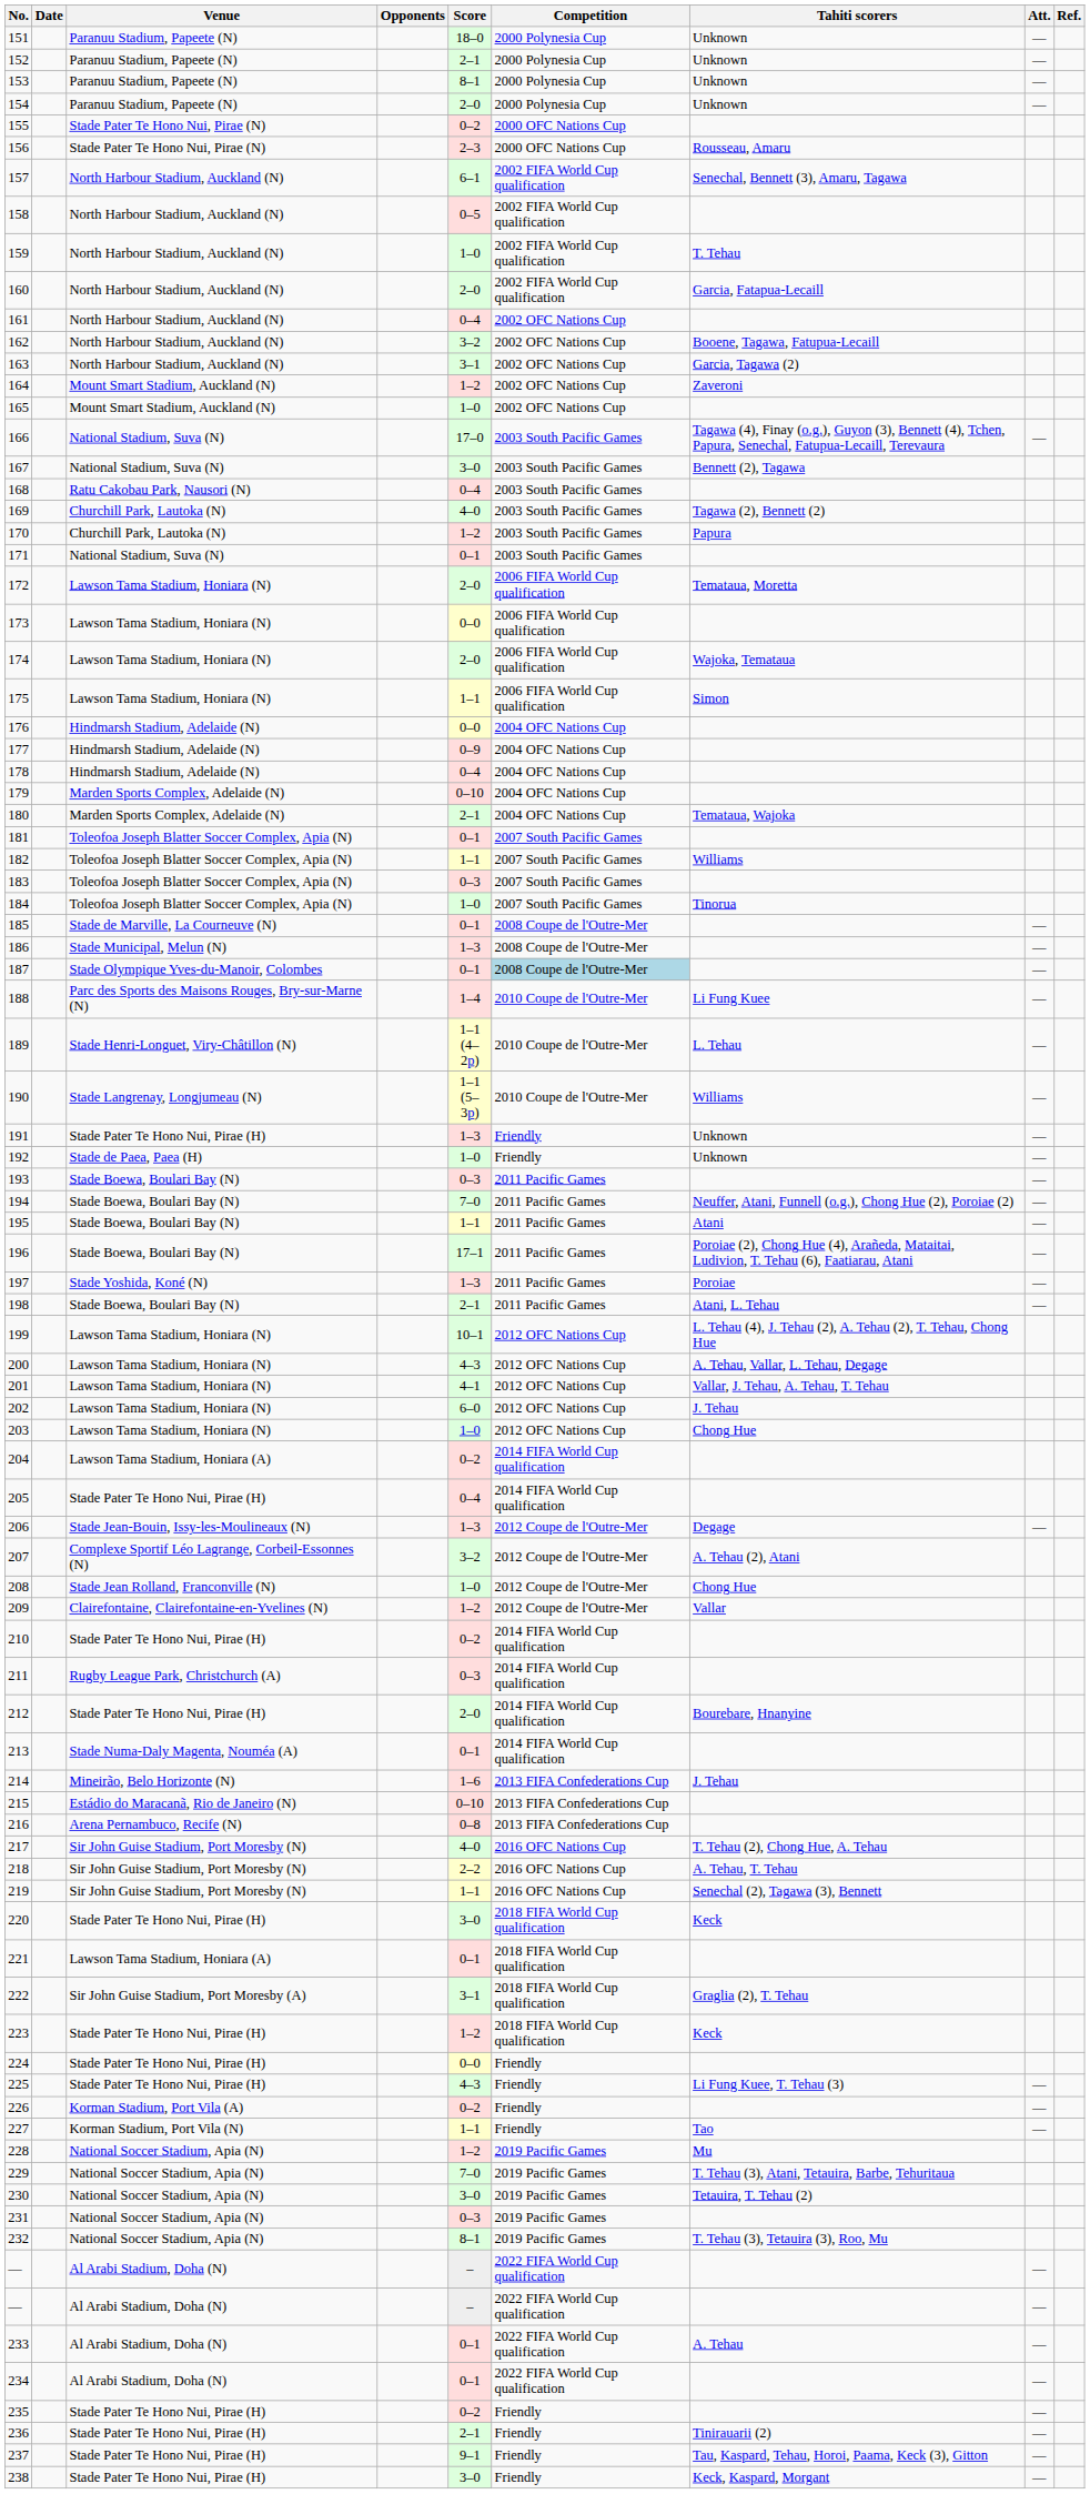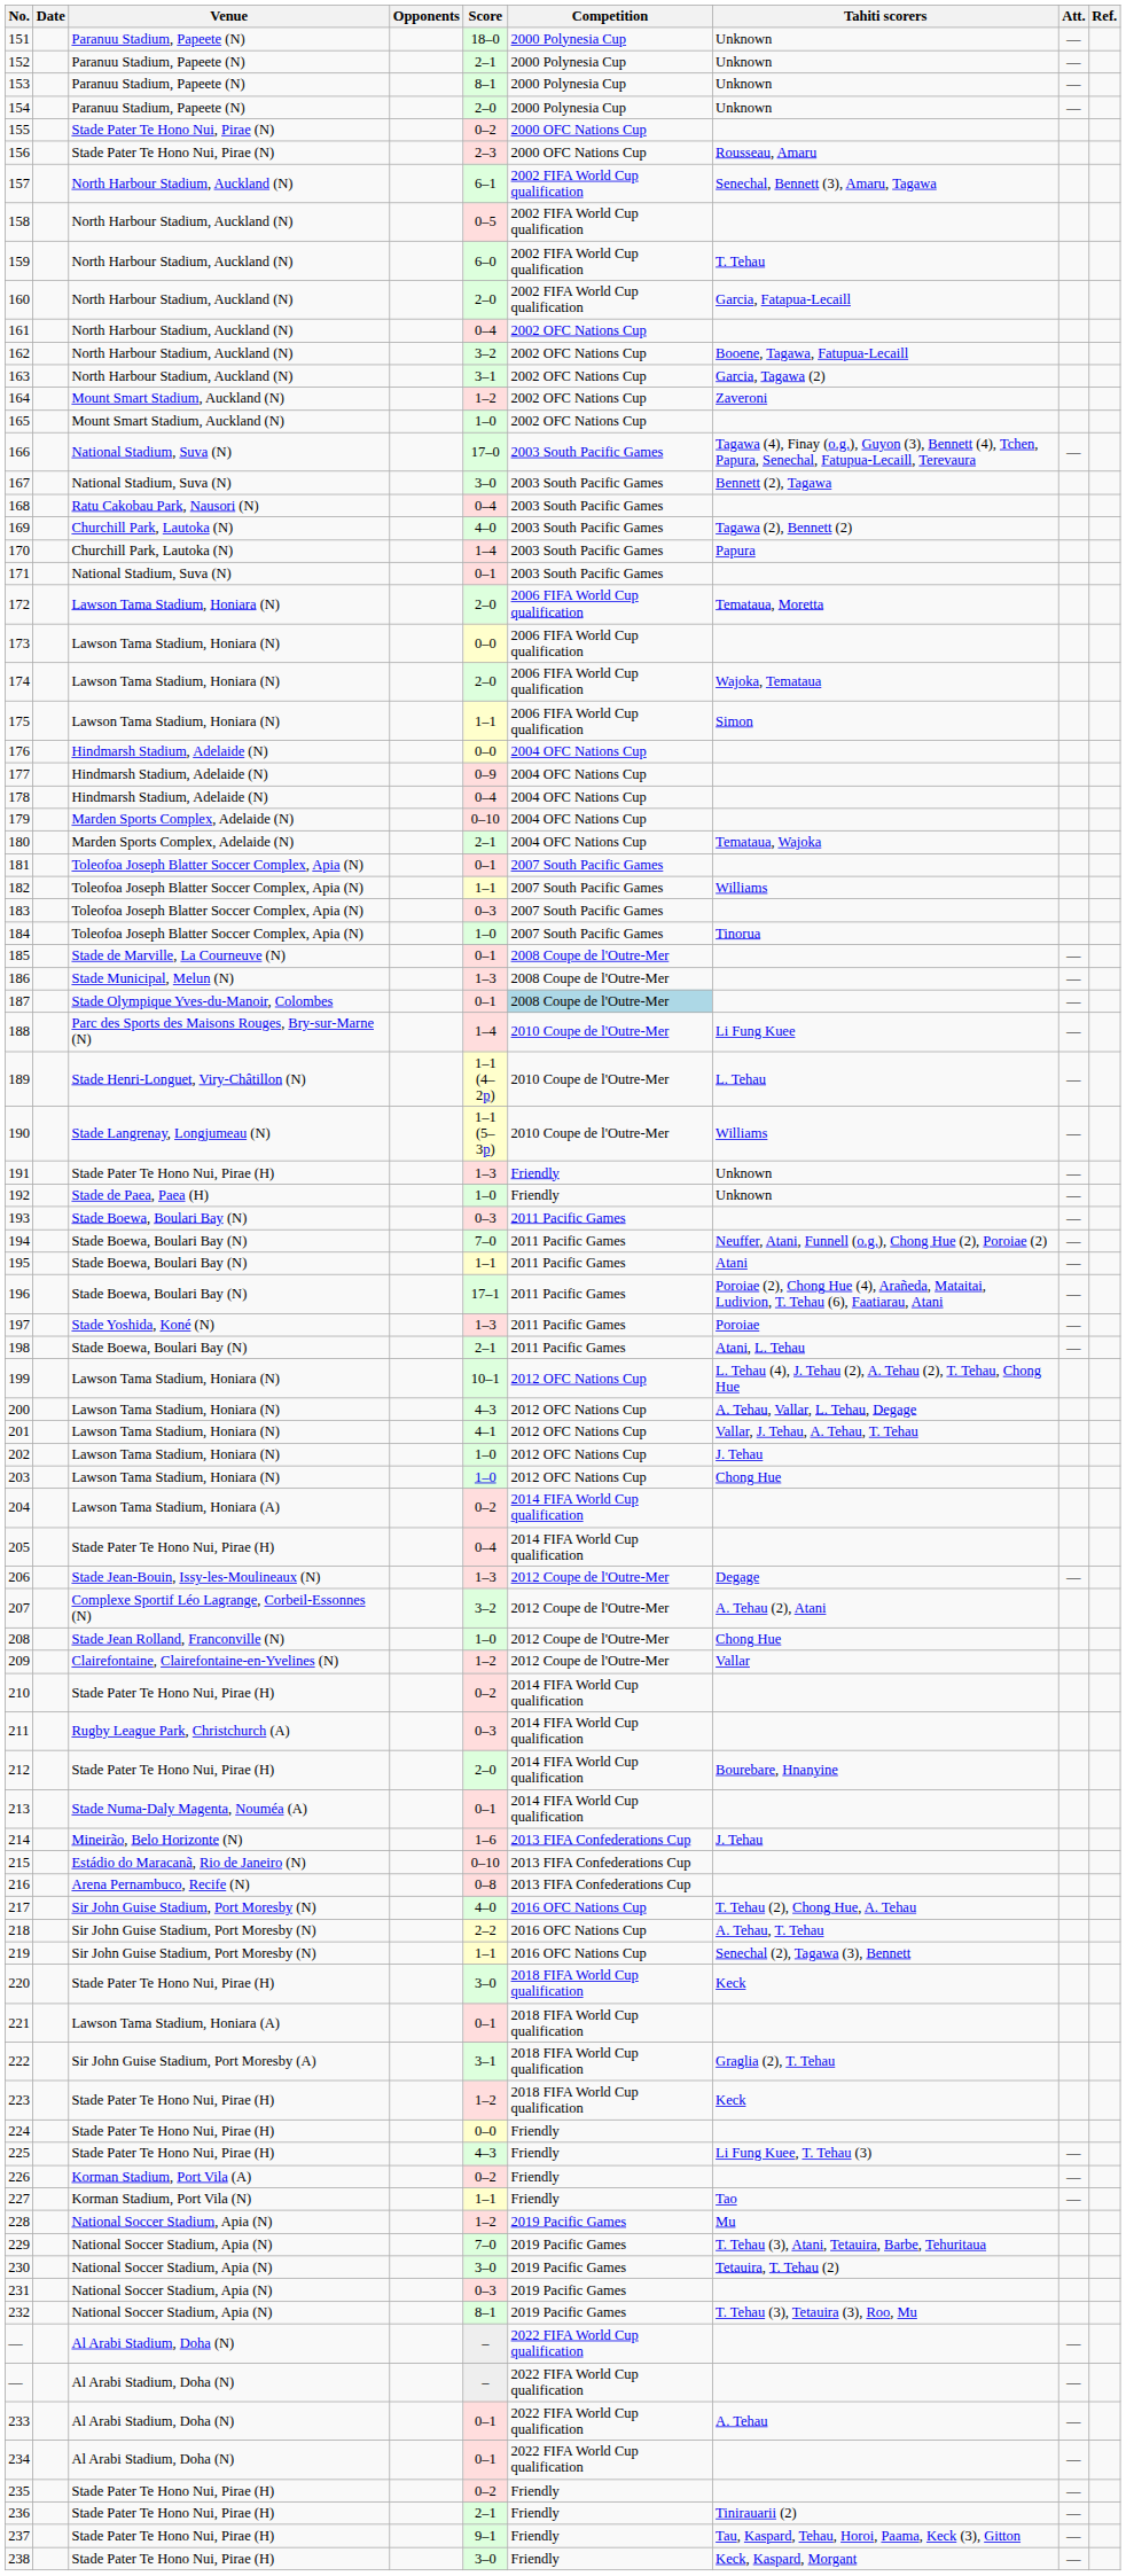159 | Score: 1–0 -> 6–0
170 | Score: 1–2 -> 1–4
202 | Score: 6–0 -> 1–0
